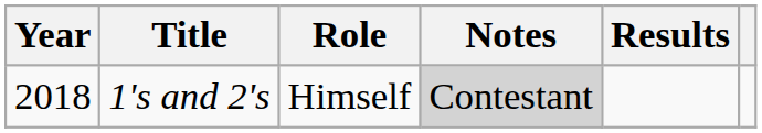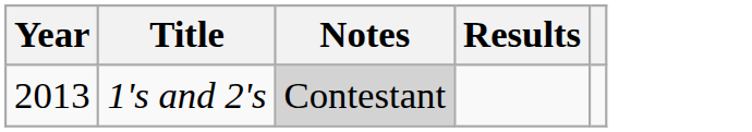- column: Role | Himself
1's and 2's | Year: 2018 -> 2013
